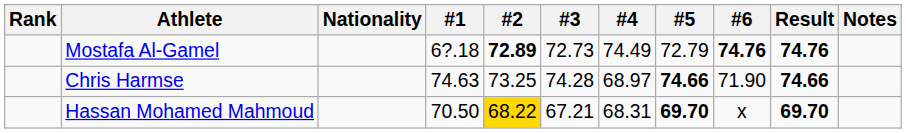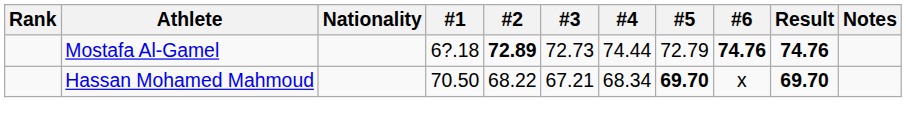Mostafa Al-Gamel | #4: 74.49 -> 74.44
- row: Chris Harmse | 74.63 | 73.25 | 74.28 | 68.97 | 74.66 | 71.90 | 74.66
Hassan Mohamed Mahmoud | #2: gold background -> no background
Hassan Mohamed Mahmoud | #4: 68.31 -> 68.34
